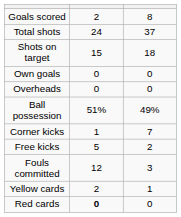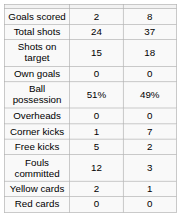rows swapped: Overheads <-> Ball possession
Red cards | column 2: bold -> normal
